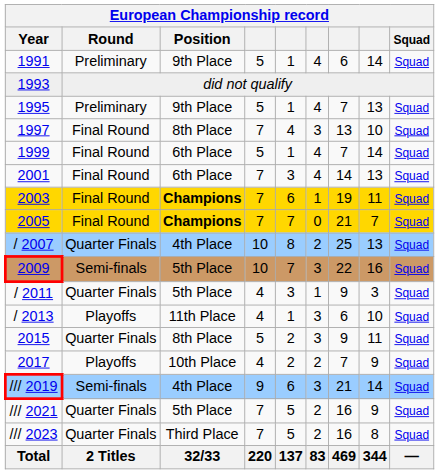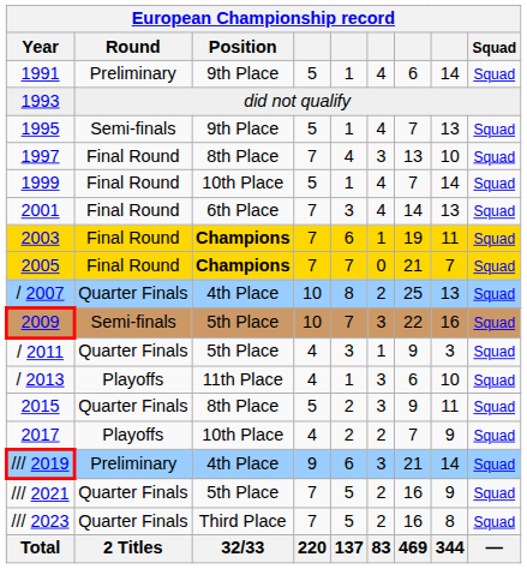1995 | Round: Preliminary -> Semi-finals
1999 | Position: 6th Place -> 10th Place
/// 2019 | Round: Semi-finals -> Preliminary
